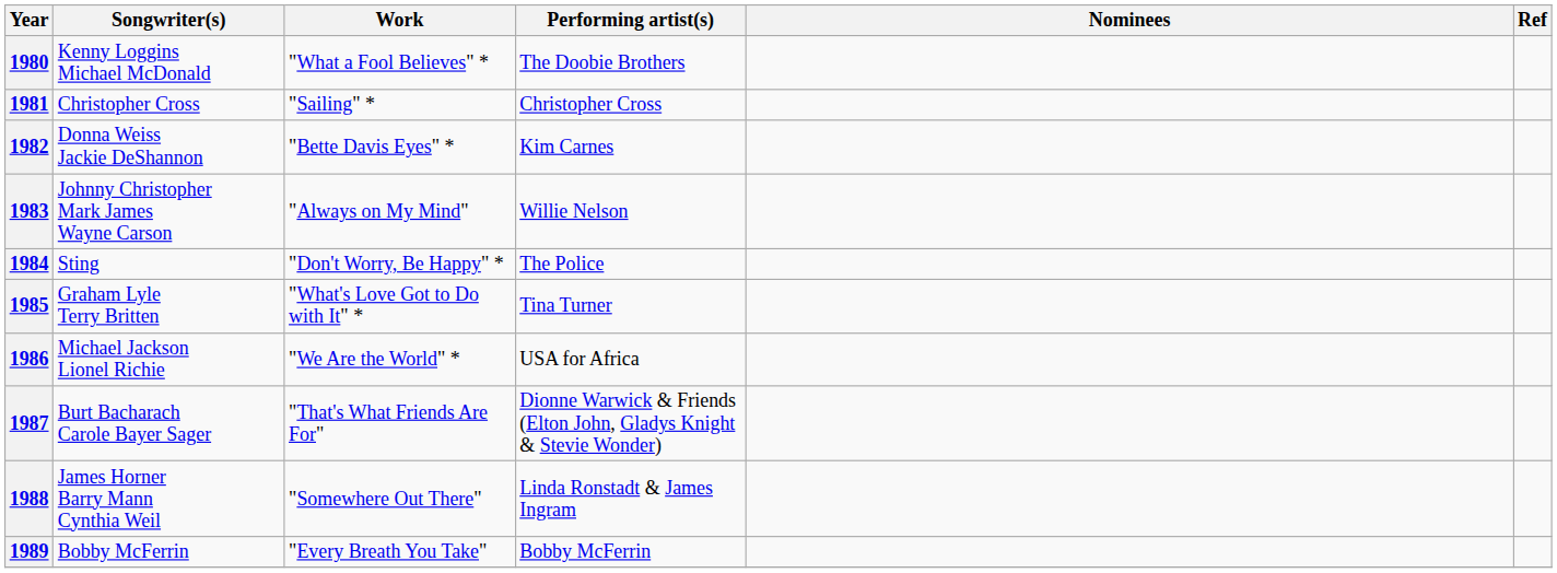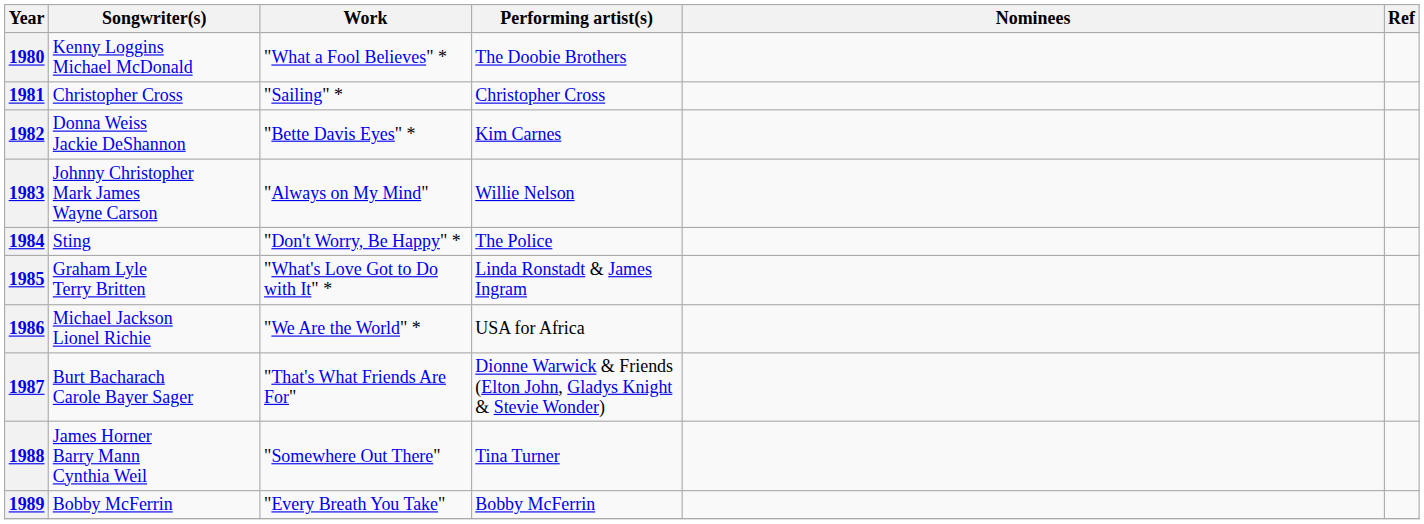1985 | Performing artist(s): Tina Turner -> Linda Ronstadt & James Ingram
1988 | Performing artist(s): Linda Ronstadt & James Ingram -> Tina Turner
